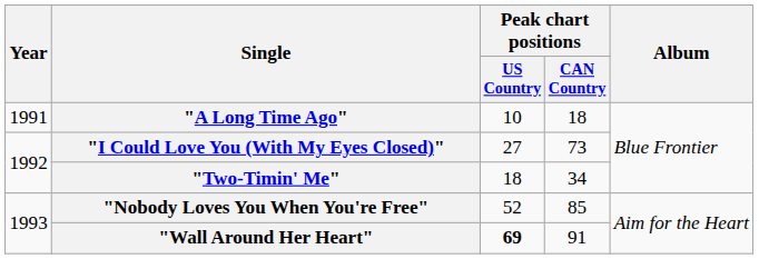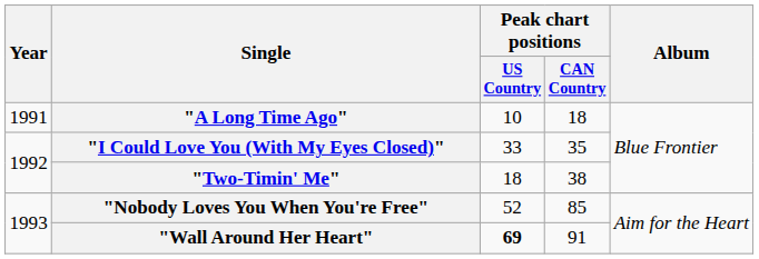"I Could Love You (With My Eyes Closed)" | Peak chart positions / US Country: 27 -> 33
"I Could Love You (With My Eyes Closed)" | Peak chart positions / CAN Country: 73 -> 35
"Two-Timin' Me" | Peak chart positions / CAN Country: 34 -> 38
